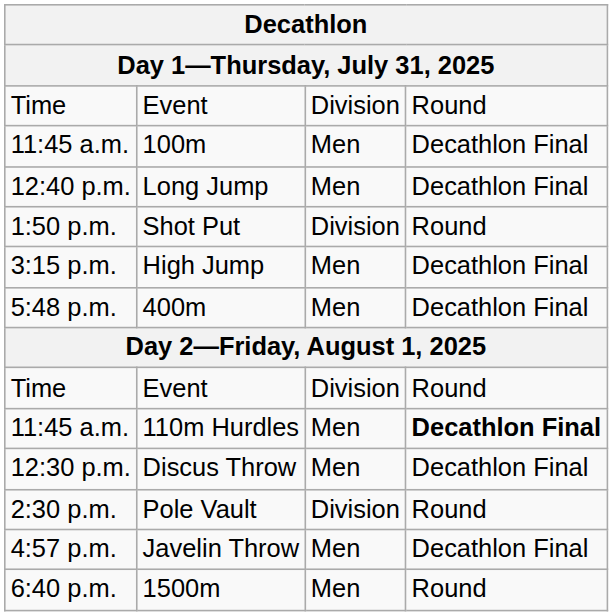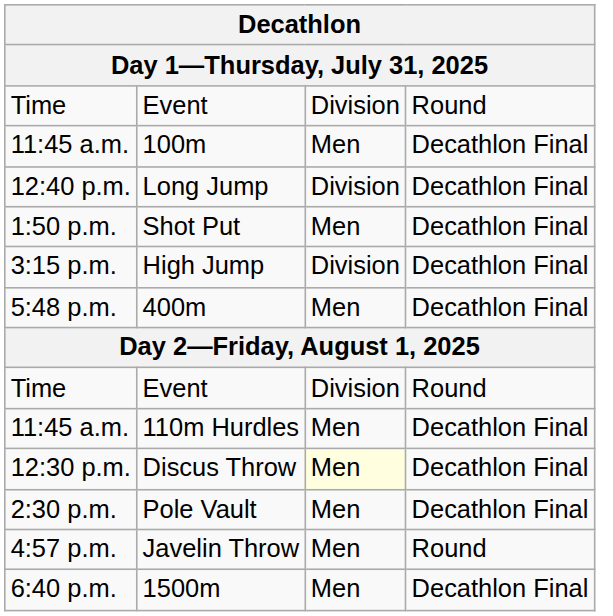Long Jump | column 3: Men -> Division
Shot Put | column 3: Division -> Men
Shot Put | column 4: Round -> Decathlon Final
High Jump | column 3: Men -> Division
110m Hurdles | column 4: bold -> normal
Discus Throw | column 3: no background -> lightyellow background
Pole Vault | column 3: Division -> Men
Pole Vault | column 4: Round -> Decathlon Final
Javelin Throw | column 4: Decathlon Final -> Round
1500m | column 4: Round -> Decathlon Final
